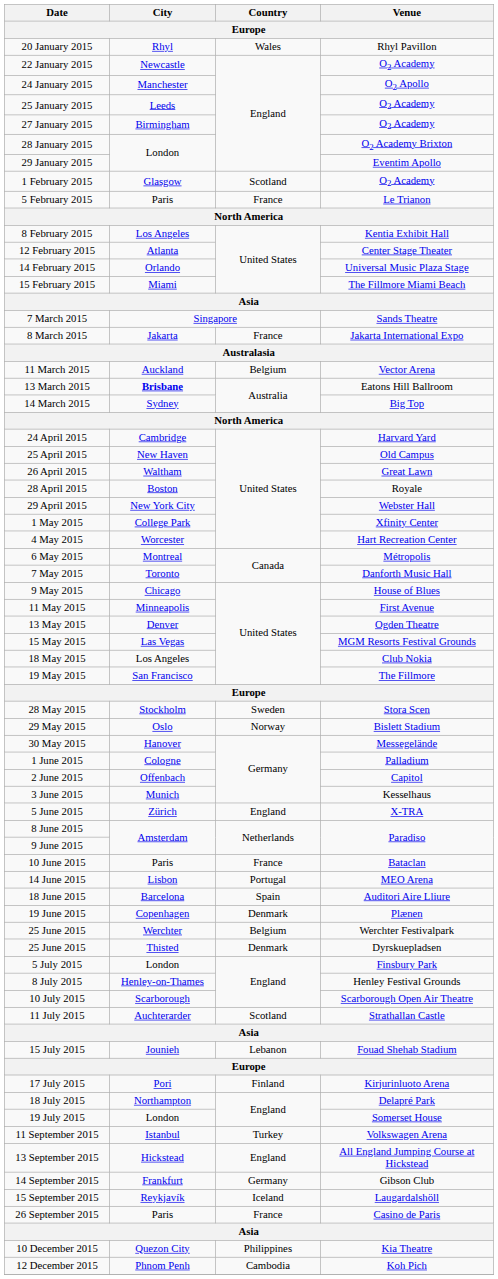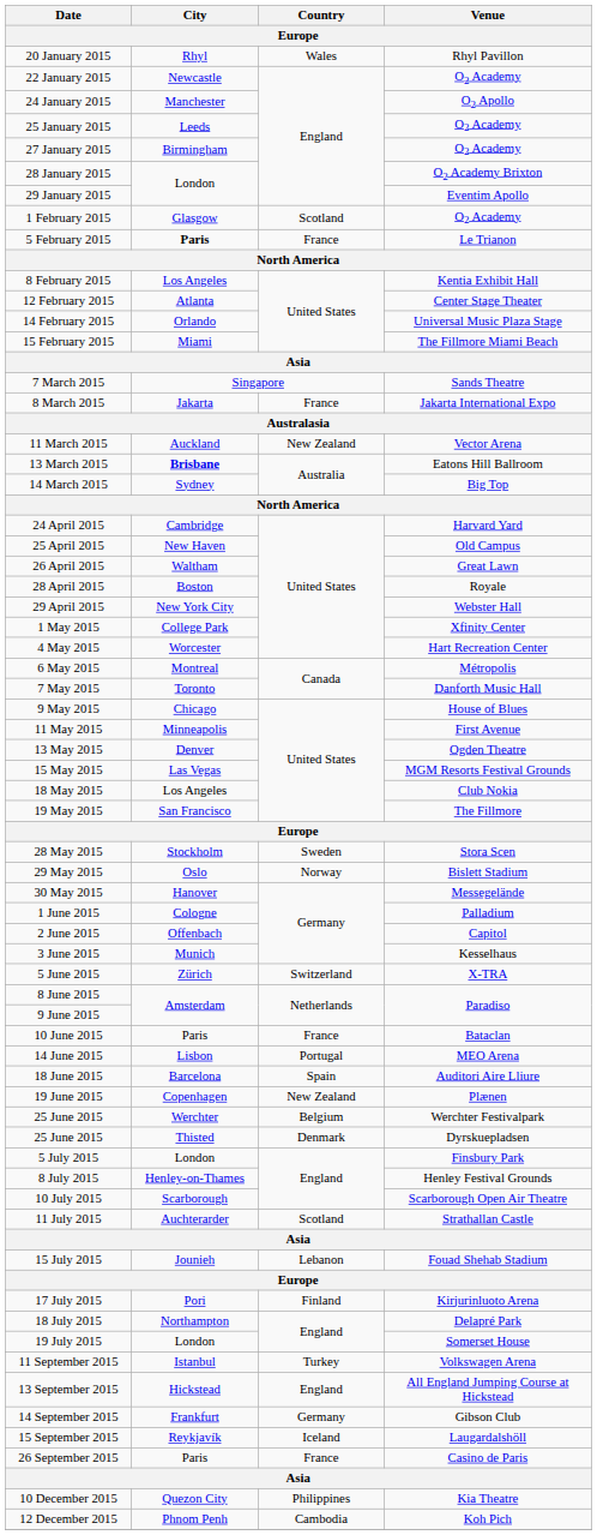5 February 2015 | City: normal -> bold
11 March 2015 | Country: Belgium -> New Zealand
5 June 2015 | Country: England -> Switzerland
19 June 2015 | Country: Denmark -> New Zealand
